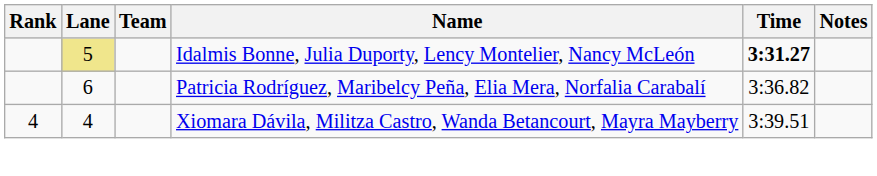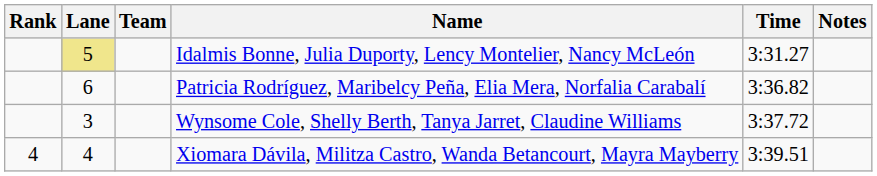Idalmis Bonne, Julia Duporty, Lency Montelier, Nancy McLeón | Time: bold -> normal
+ row: 3 | Wynsome Cole, Shelly Berth, Tanya Jarret, Claudine Williams | 3:37.72
